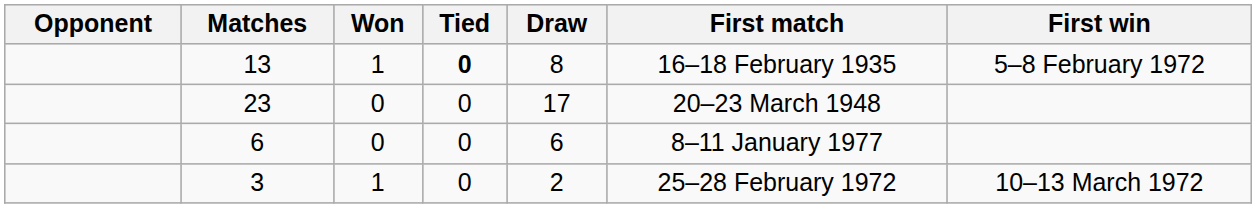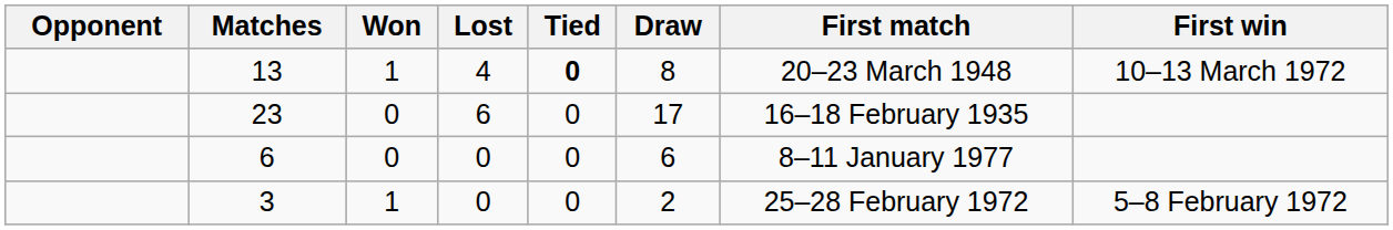+ column: Lost | 4 | 6 | 0 | 0
13 | First match: 16–18 February 1935 -> 20–23 March 1948
13 | First win: 5–8 February 1972 -> 10–13 March 1972
23 | First match: 20–23 March 1948 -> 16–18 February 1935
3 | First win: 10–13 March 1972 -> 5–8 February 1972
